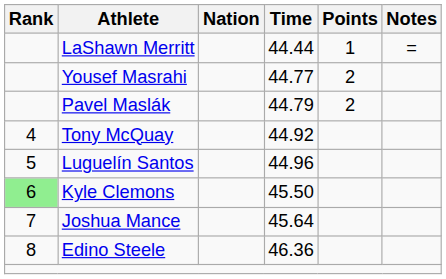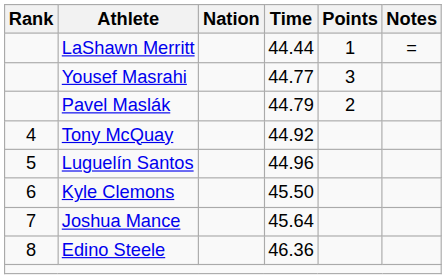Yousef Masrahi | Points: 2 -> 3
Kyle Clemons | Rank: lightgreen background -> no background
